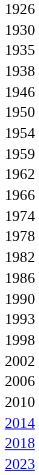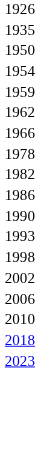- row: 1930
- row: 1938
- row: 1946
- row: 1974
- row: 2014
